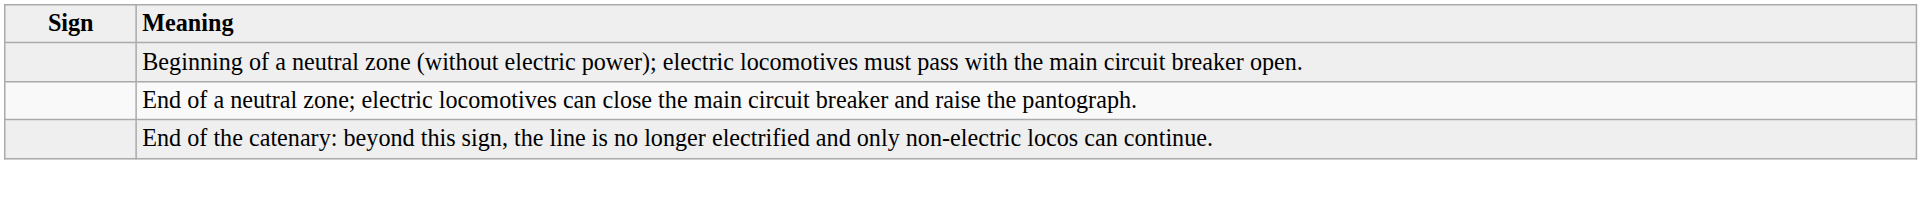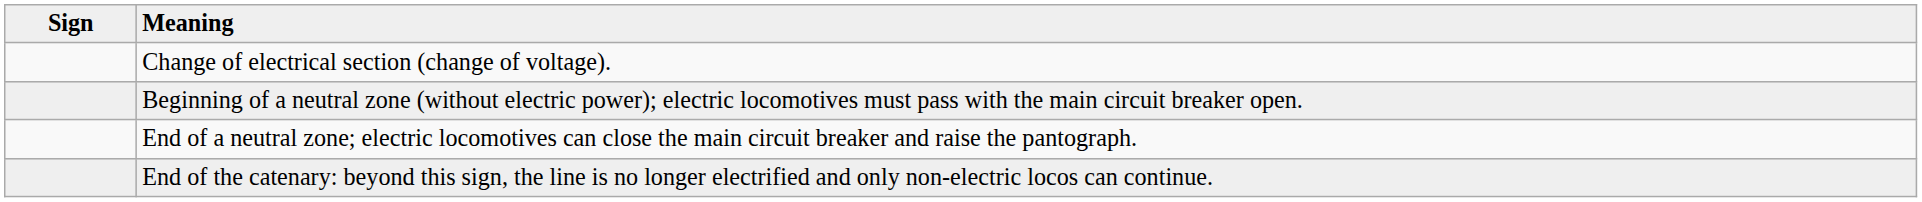+ row: Change of electrical section (change of voltage).
